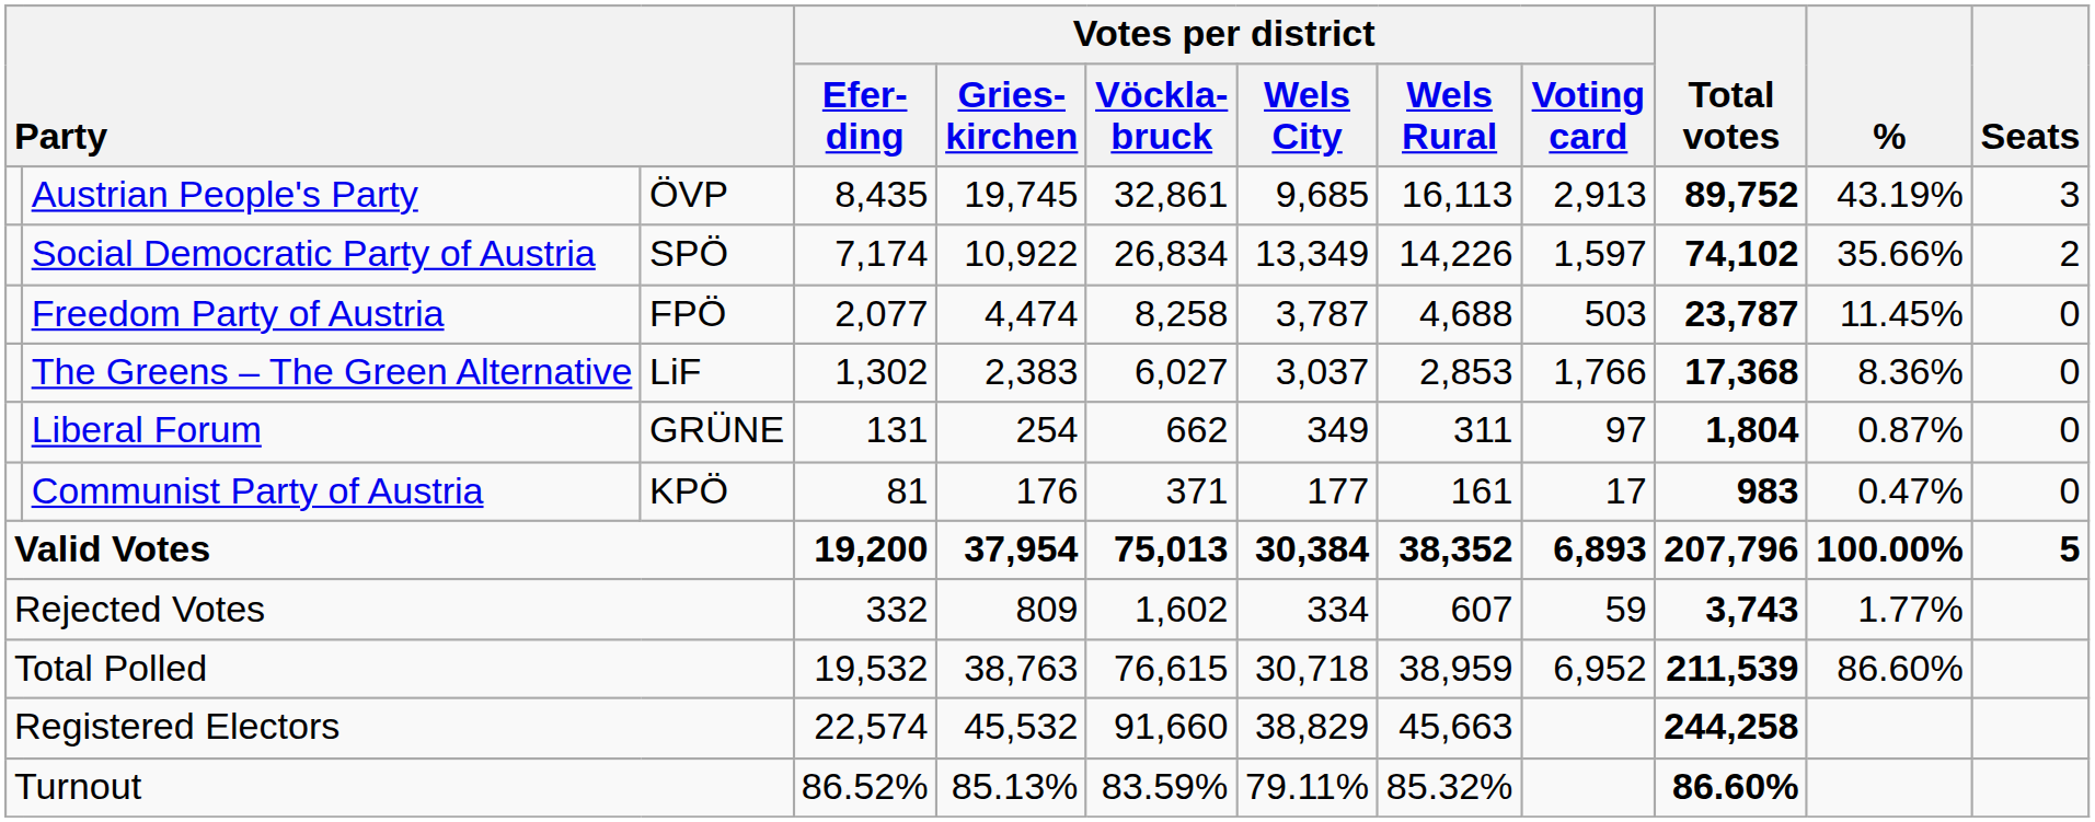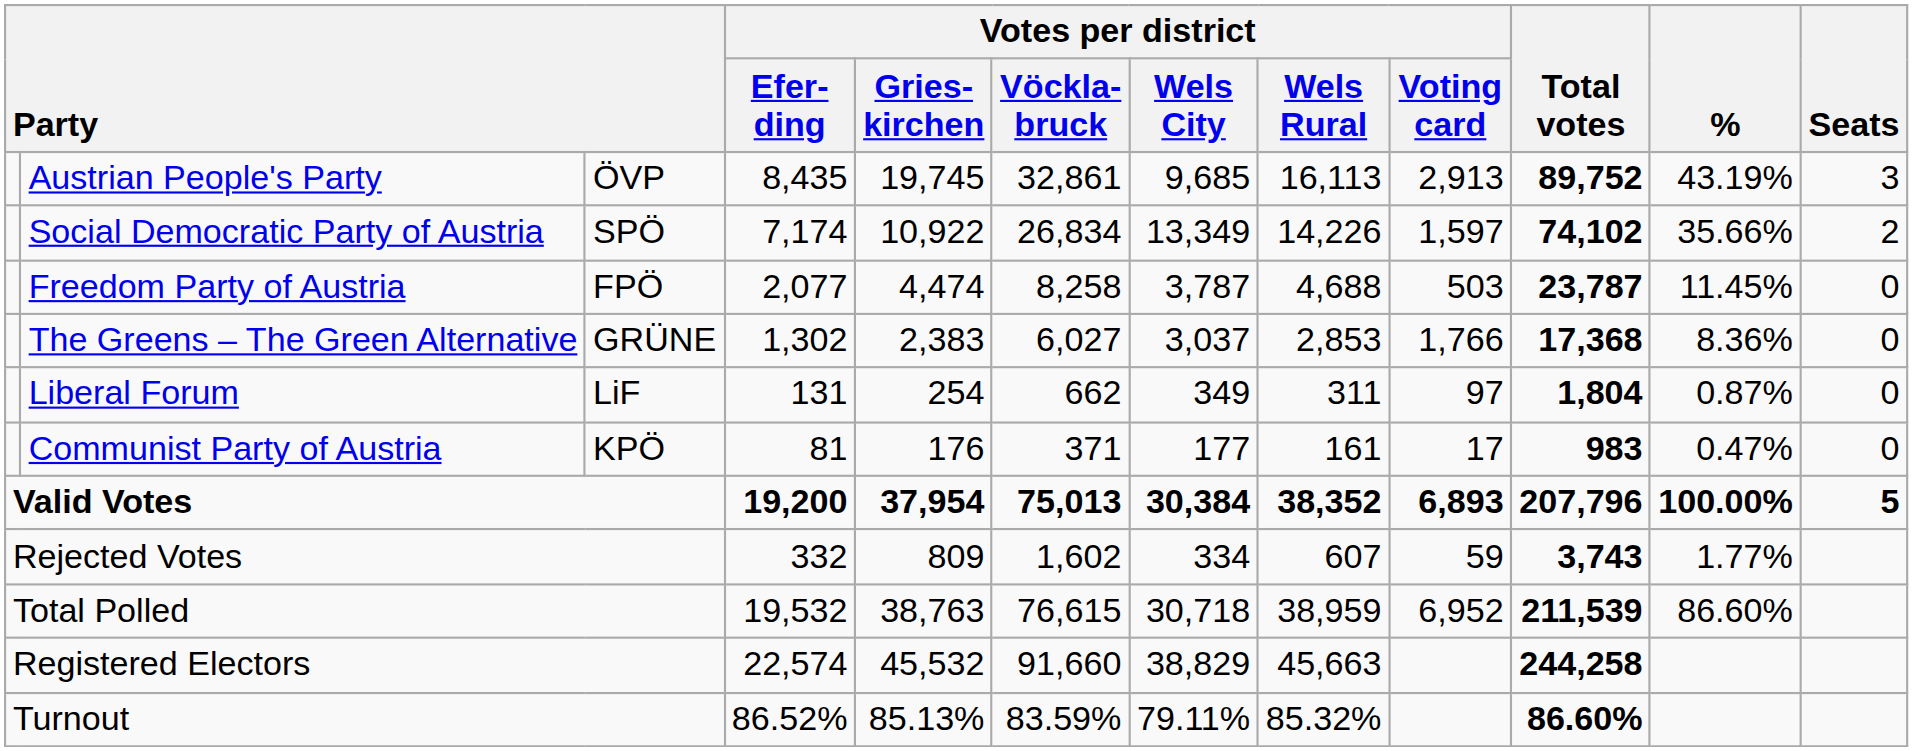The Greens – The Green Alternative | column 3: LiF -> GRÜNE
Liberal Forum | column 3: GRÜNE -> LiF
